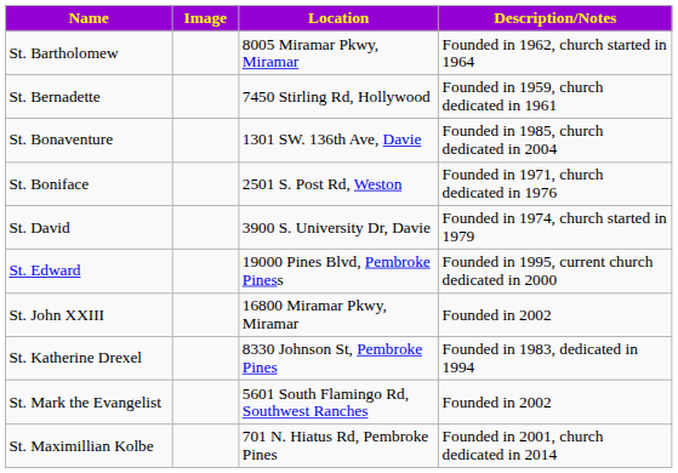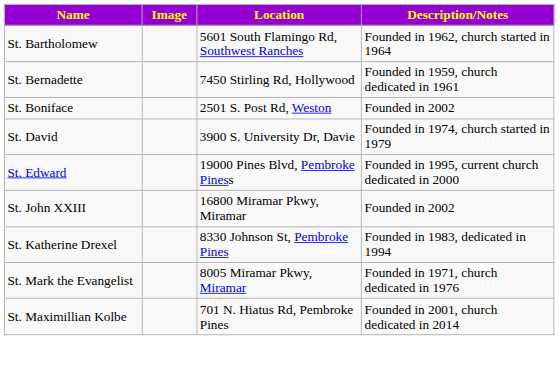St. Bartholomew | Location: 8005 Miramar Pkwy, Miramar -> 5601 South Flamingo Rd, Southwest Ranches
- row: St. Bonaventure | 1301 SW. 136th Ave, Davie | Founded in 1985, church dedicated in 2004
St. Boniface | Description/Notes: Founded in 1971, church dedicated in 1976 -> Founded in 2002
St. Mark the Evangelist | Location: 5601 South Flamingo Rd, Southwest Ranches -> 8005 Miramar Pkwy, Miramar
St. Mark the Evangelist | Description/Notes: Founded in 2002 -> Founded in 1971, church dedicated in 1976
